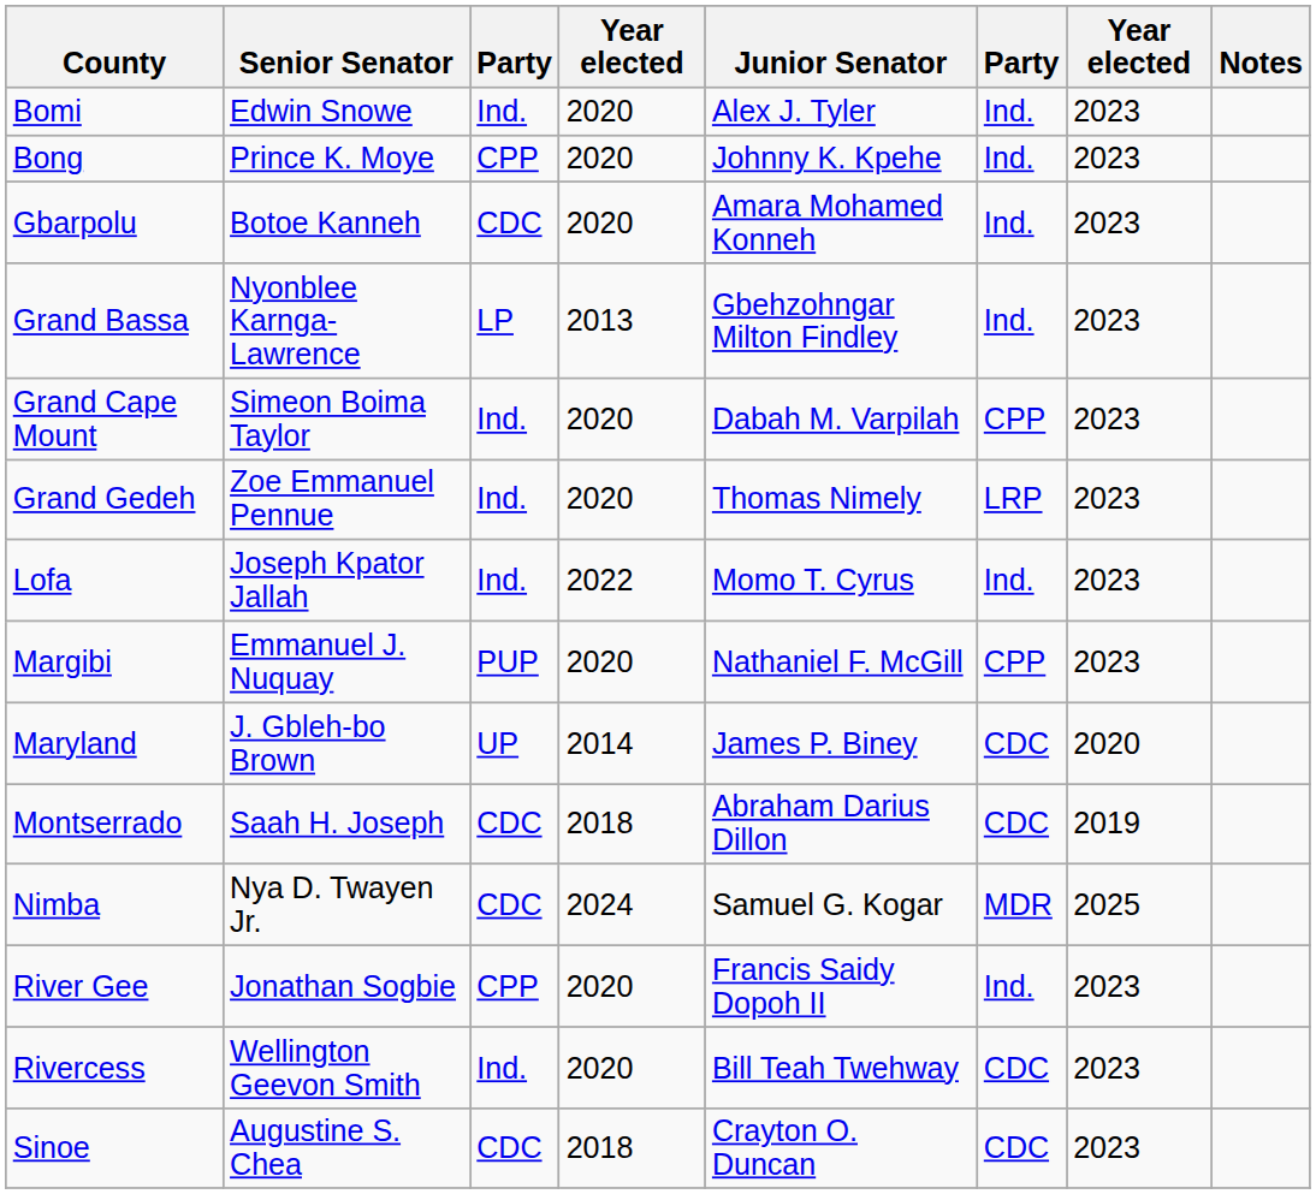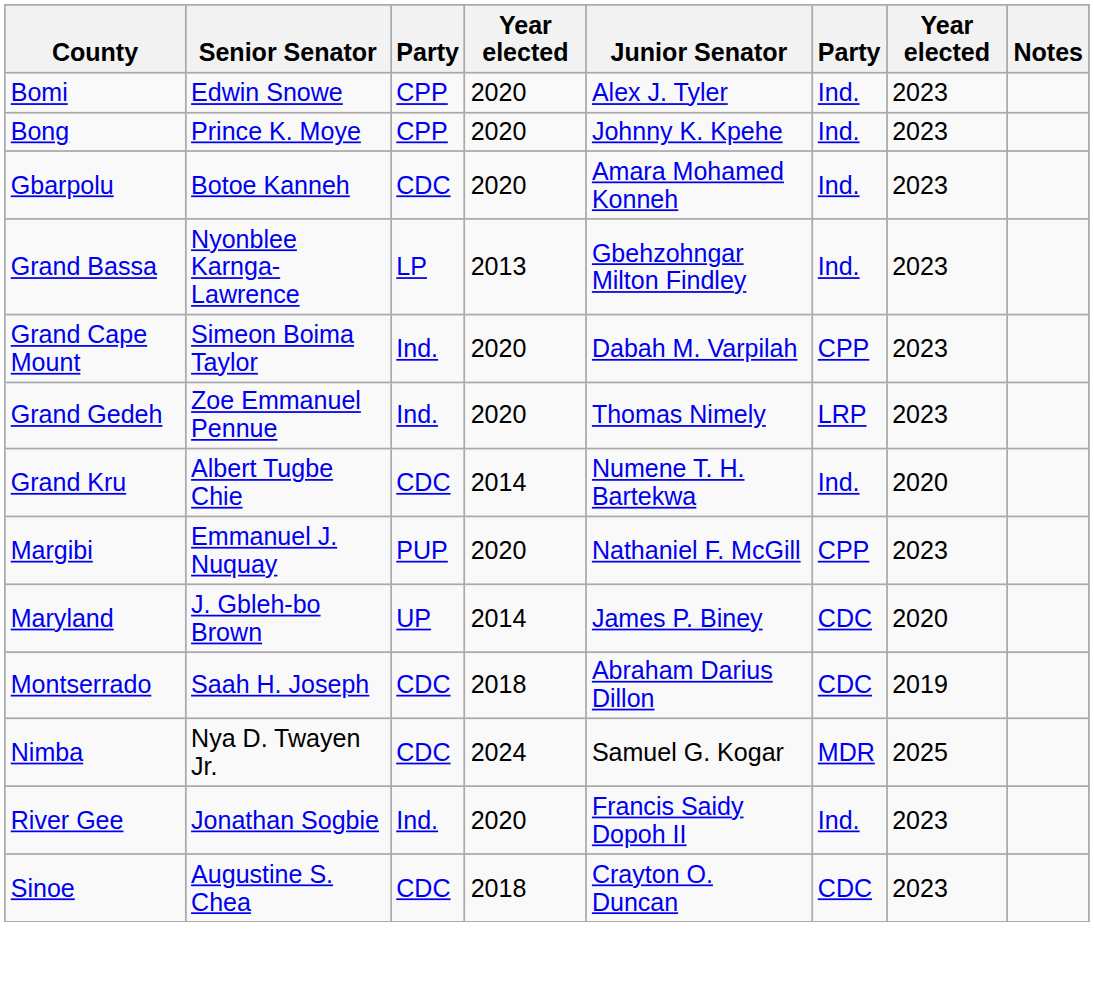Bomi | column 3: Ind. -> CPP
+ row: Grand Kru | Albert Tugbe Chie | CDC | 2014 | Numene T. H. Bartekwa | Ind. | 2020
- row: Lofa | Joseph Kpator Jallah | Ind. | 2022 | Momo T. Cyrus | Ind. | 2023
River Gee | column 3: CPP -> Ind.
- row: Rivercess | Wellington Geevon Smith | Ind. | 2020 | Bill Teah Twehway | CDC | 2023
